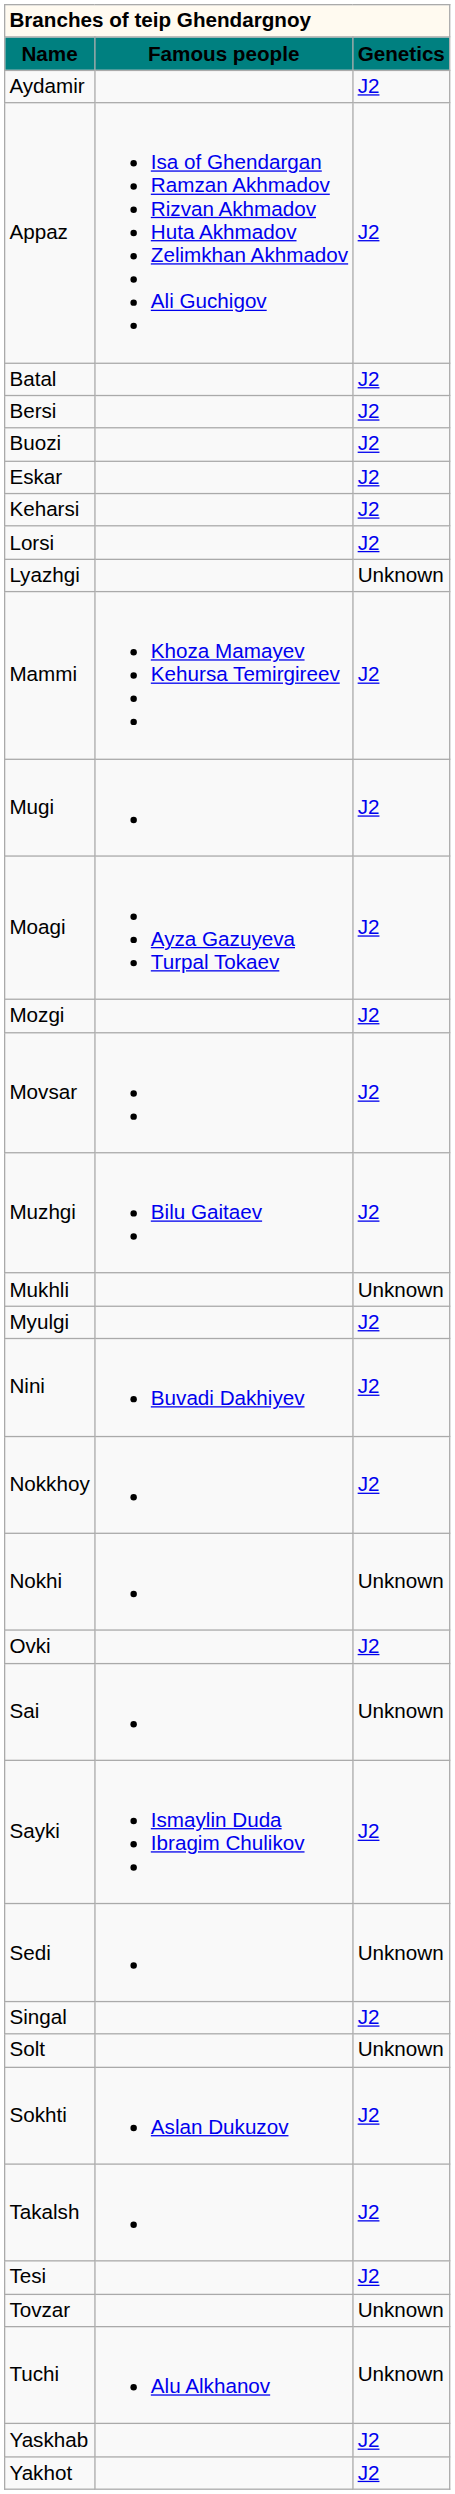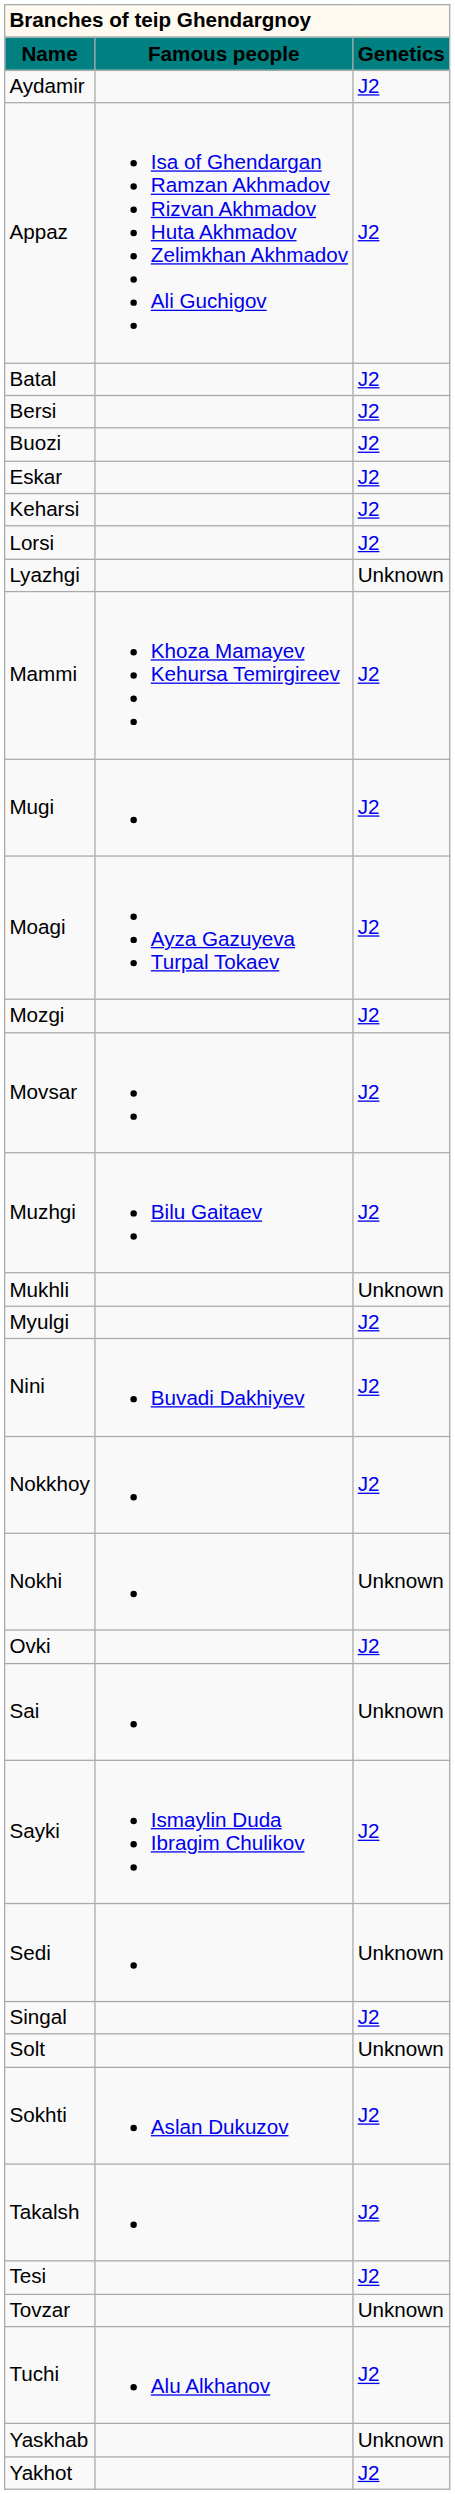Tuchi | column 3: Unknown -> J2
Yaskhab | column 3: J2 -> Unknown
